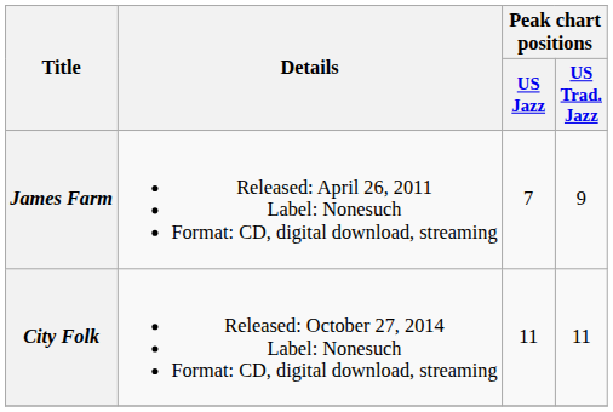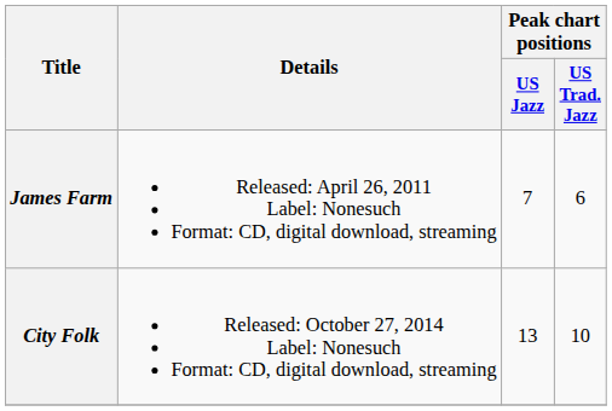James Farm | Peak chart positions / US Trad. Jazz: 9 -> 6
City Folk | Peak chart positions / US Jazz: 11 -> 13
City Folk | Peak chart positions / US Trad. Jazz: 11 -> 10
